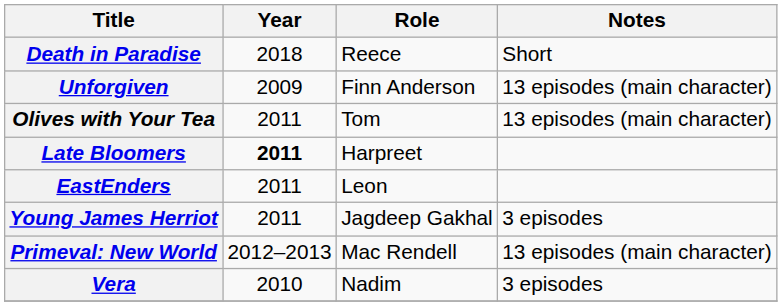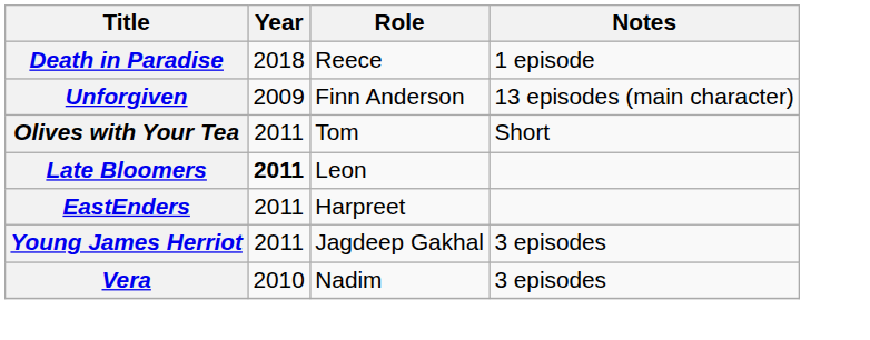Death in Paradise | Notes: Short -> 1 episode
Olives with Your Tea | Notes: 13 episodes (main character) -> Short
Late Bloomers | Role: Harpreet -> Leon
EastEnders | Role: Leon -> Harpreet
- row: Primeval: New World | 2012–2013 | Mac Rendell | 13 episodes (main character)
